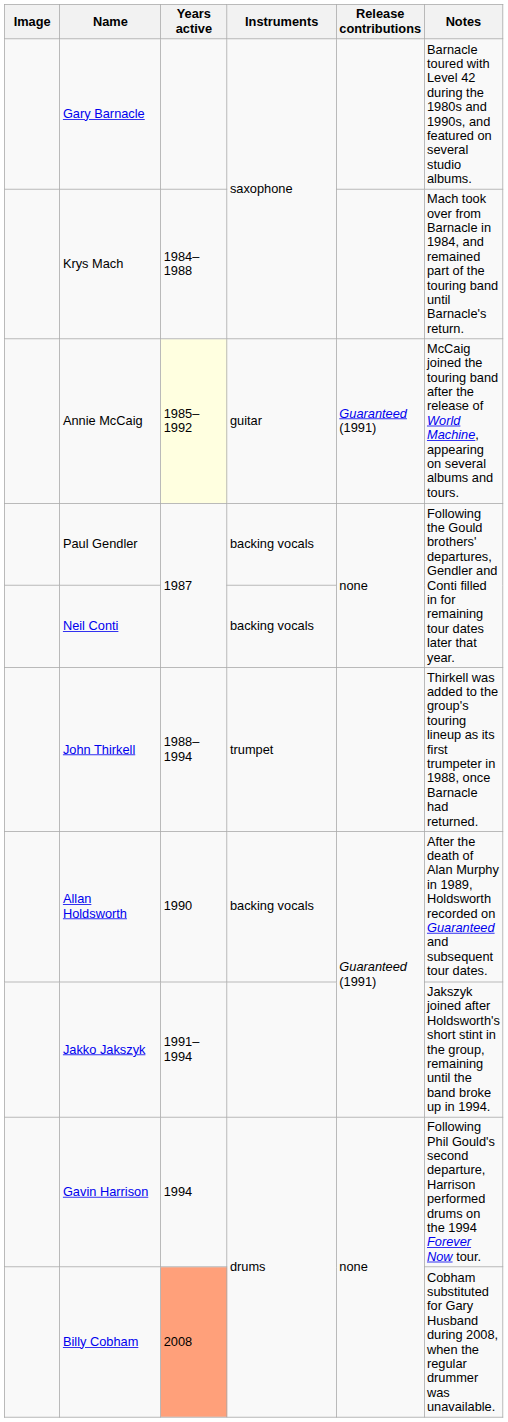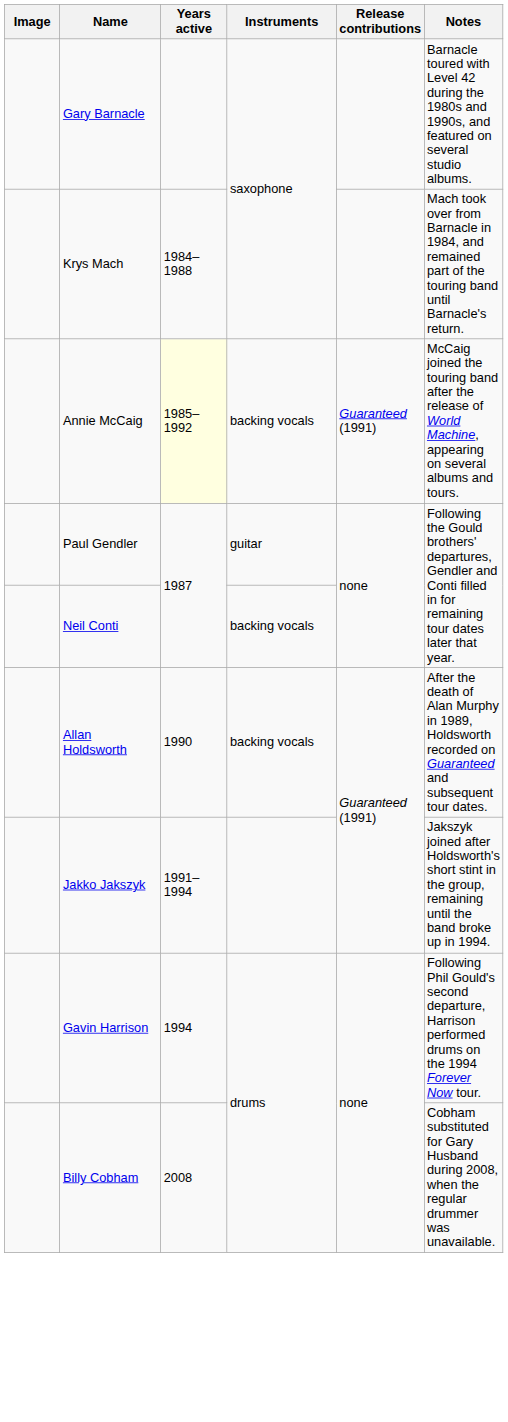Annie McCaig | Instruments: guitar -> backing vocals
Paul Gendler | Instruments: backing vocals -> guitar
- row: John Thirkell | 1988–1994 | trumpet | Thirkell was added to the group's touring lineup as its first trumpeter in 1988, once Barnacle had returned.
Billy Cobham | Years active: lightsalmon background -> no background
